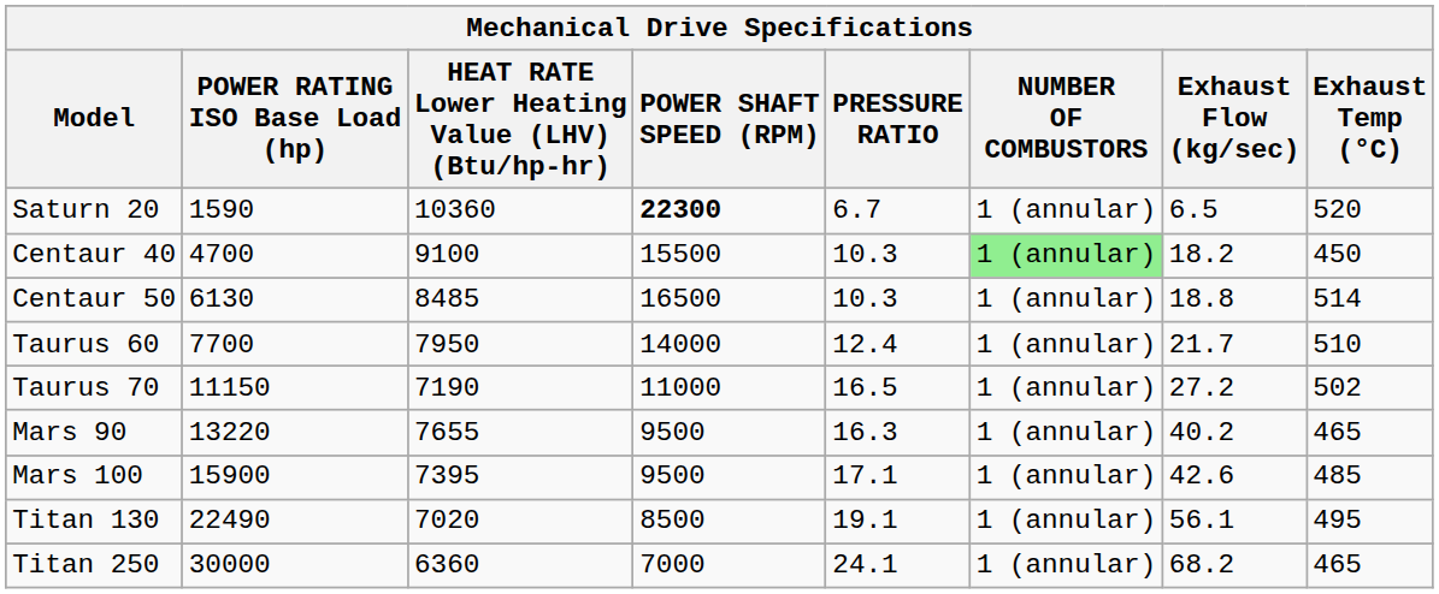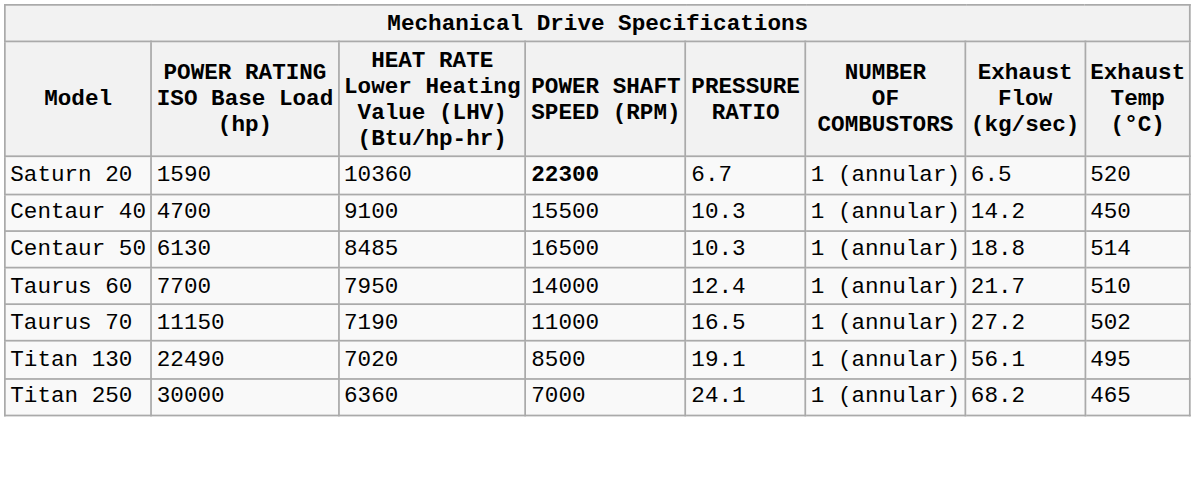Centaur 40 | NUMBER OF COMBUSTORS: lightgreen background -> no background
Centaur 40 | Exhaust Flow (kg/sec): 18.2 -> 14.2
- row: Mars 90 | 13220 | 7655 | 9500 | 16.3 | 1 (annular) | 40.2 | 465
- row: Mars 100 | 15900 | 7395 | 9500 | 17.1 | 1 (annular) | 42.6 | 485
